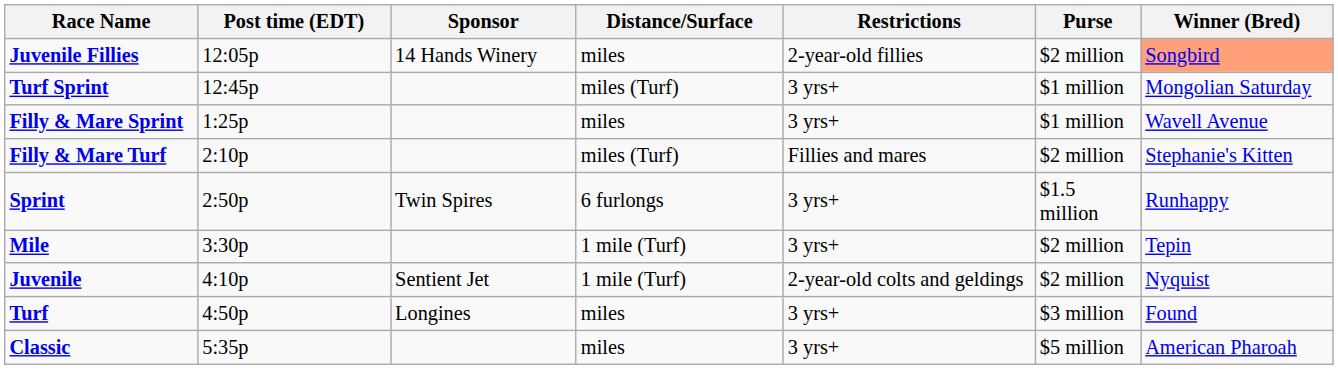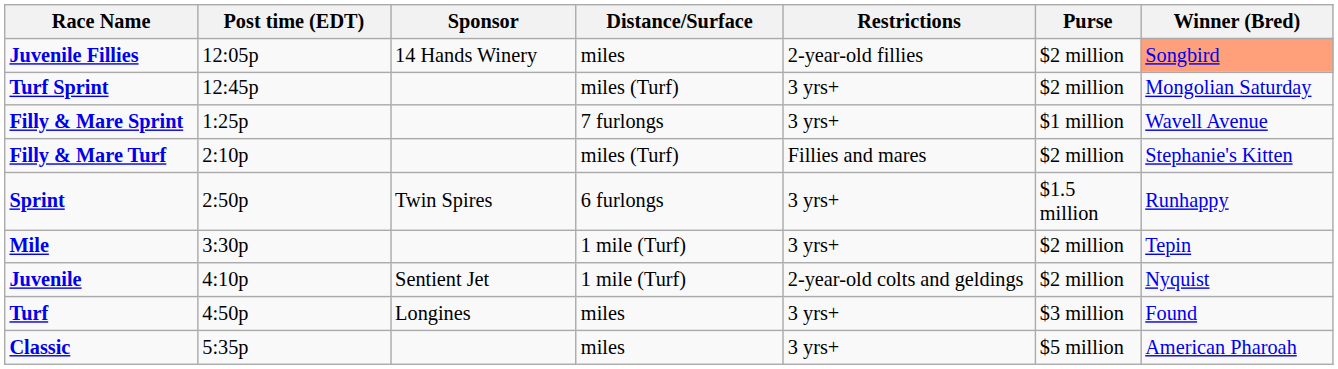Turf Sprint | Purse: $1 million -> $2 million
Filly & Mare Sprint | Distance/Surface: miles -> 7 furlongs
